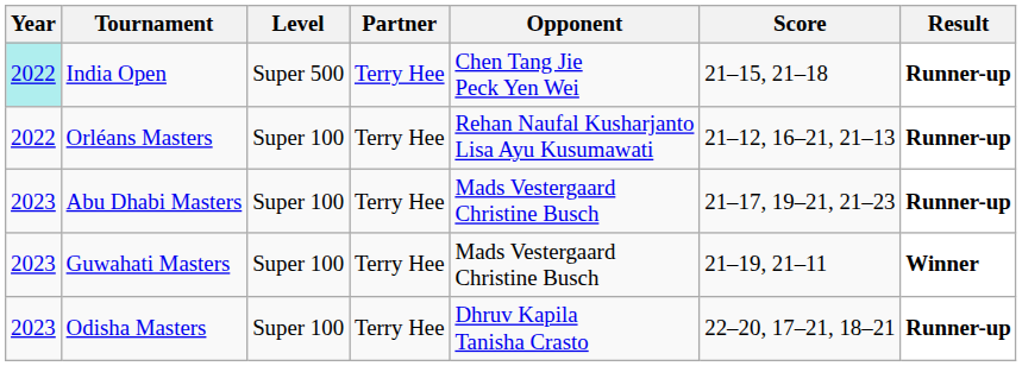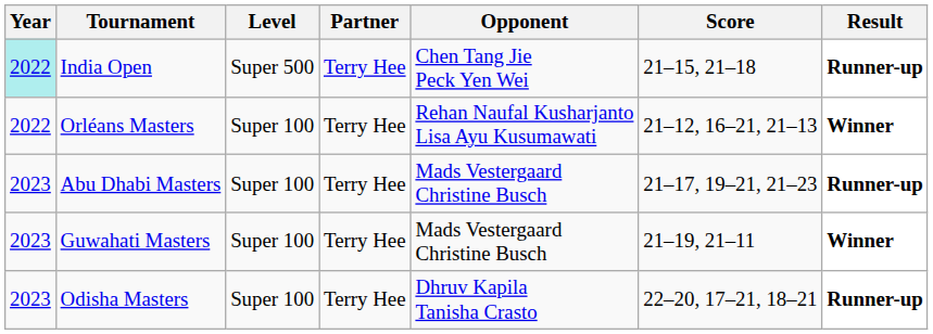Orléans Masters | Result: Runner-up -> Winner
